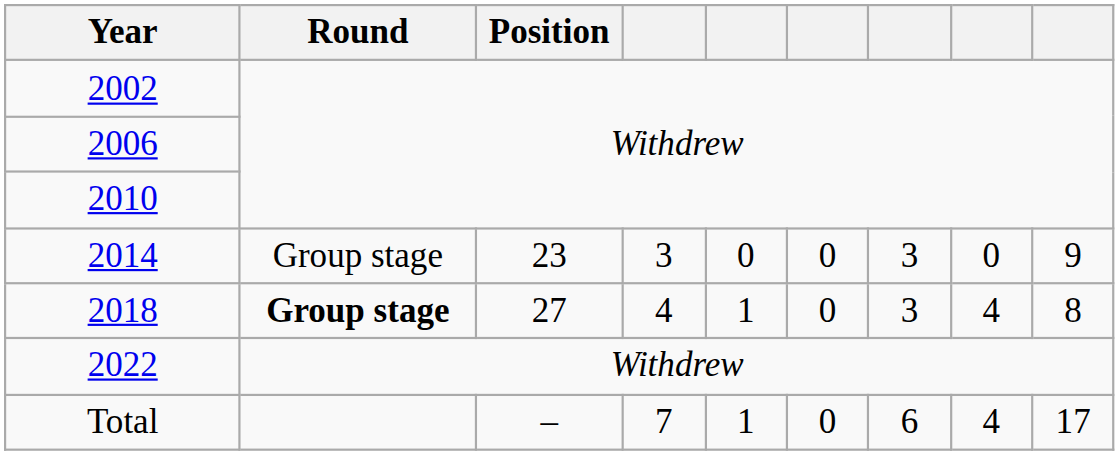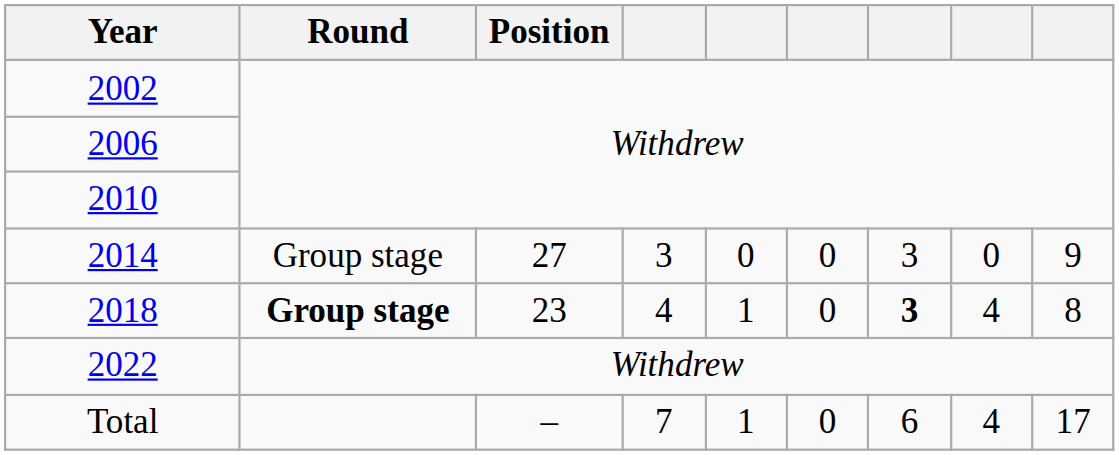2014 | Position: 23 -> 27
2018 | Position: 27 -> 23
2018 | column 7: normal -> bold
